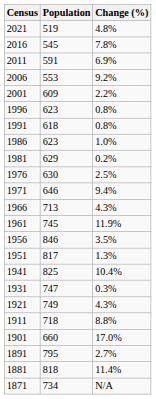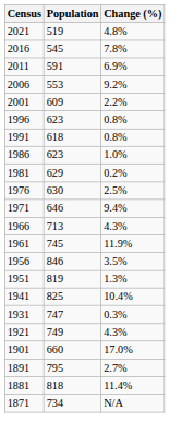1951 | Population: 817 -> 819
- row: 1911 | 718 | 8.8%
